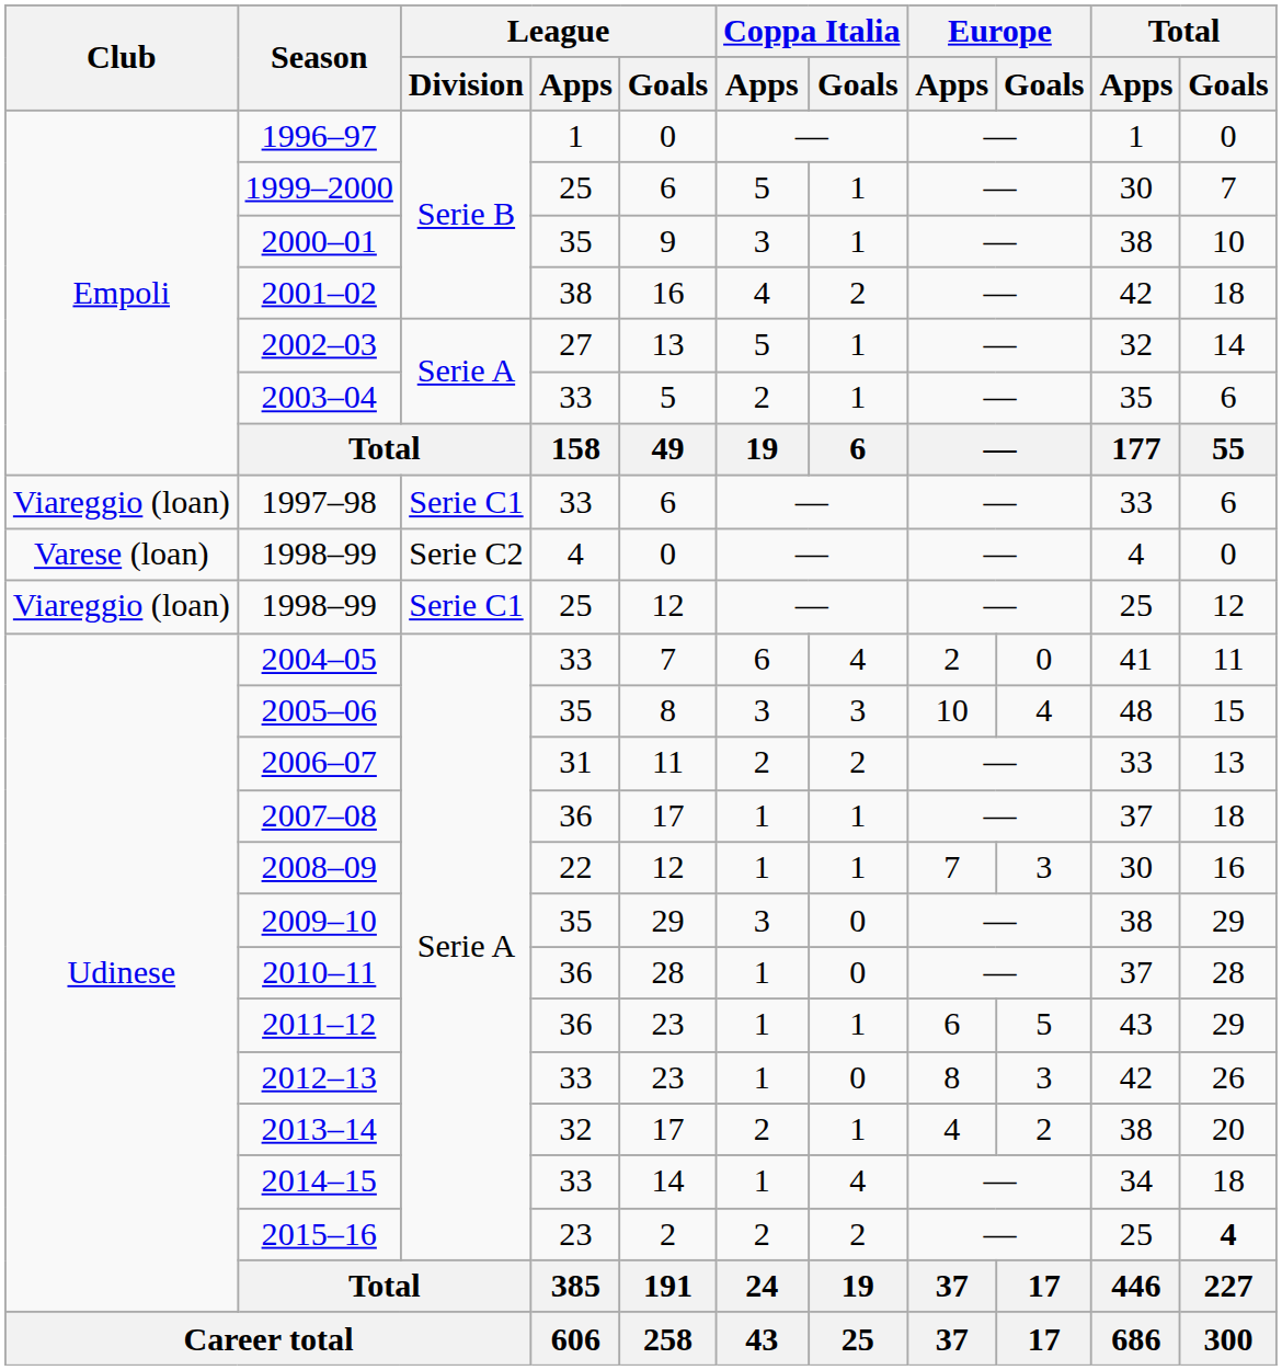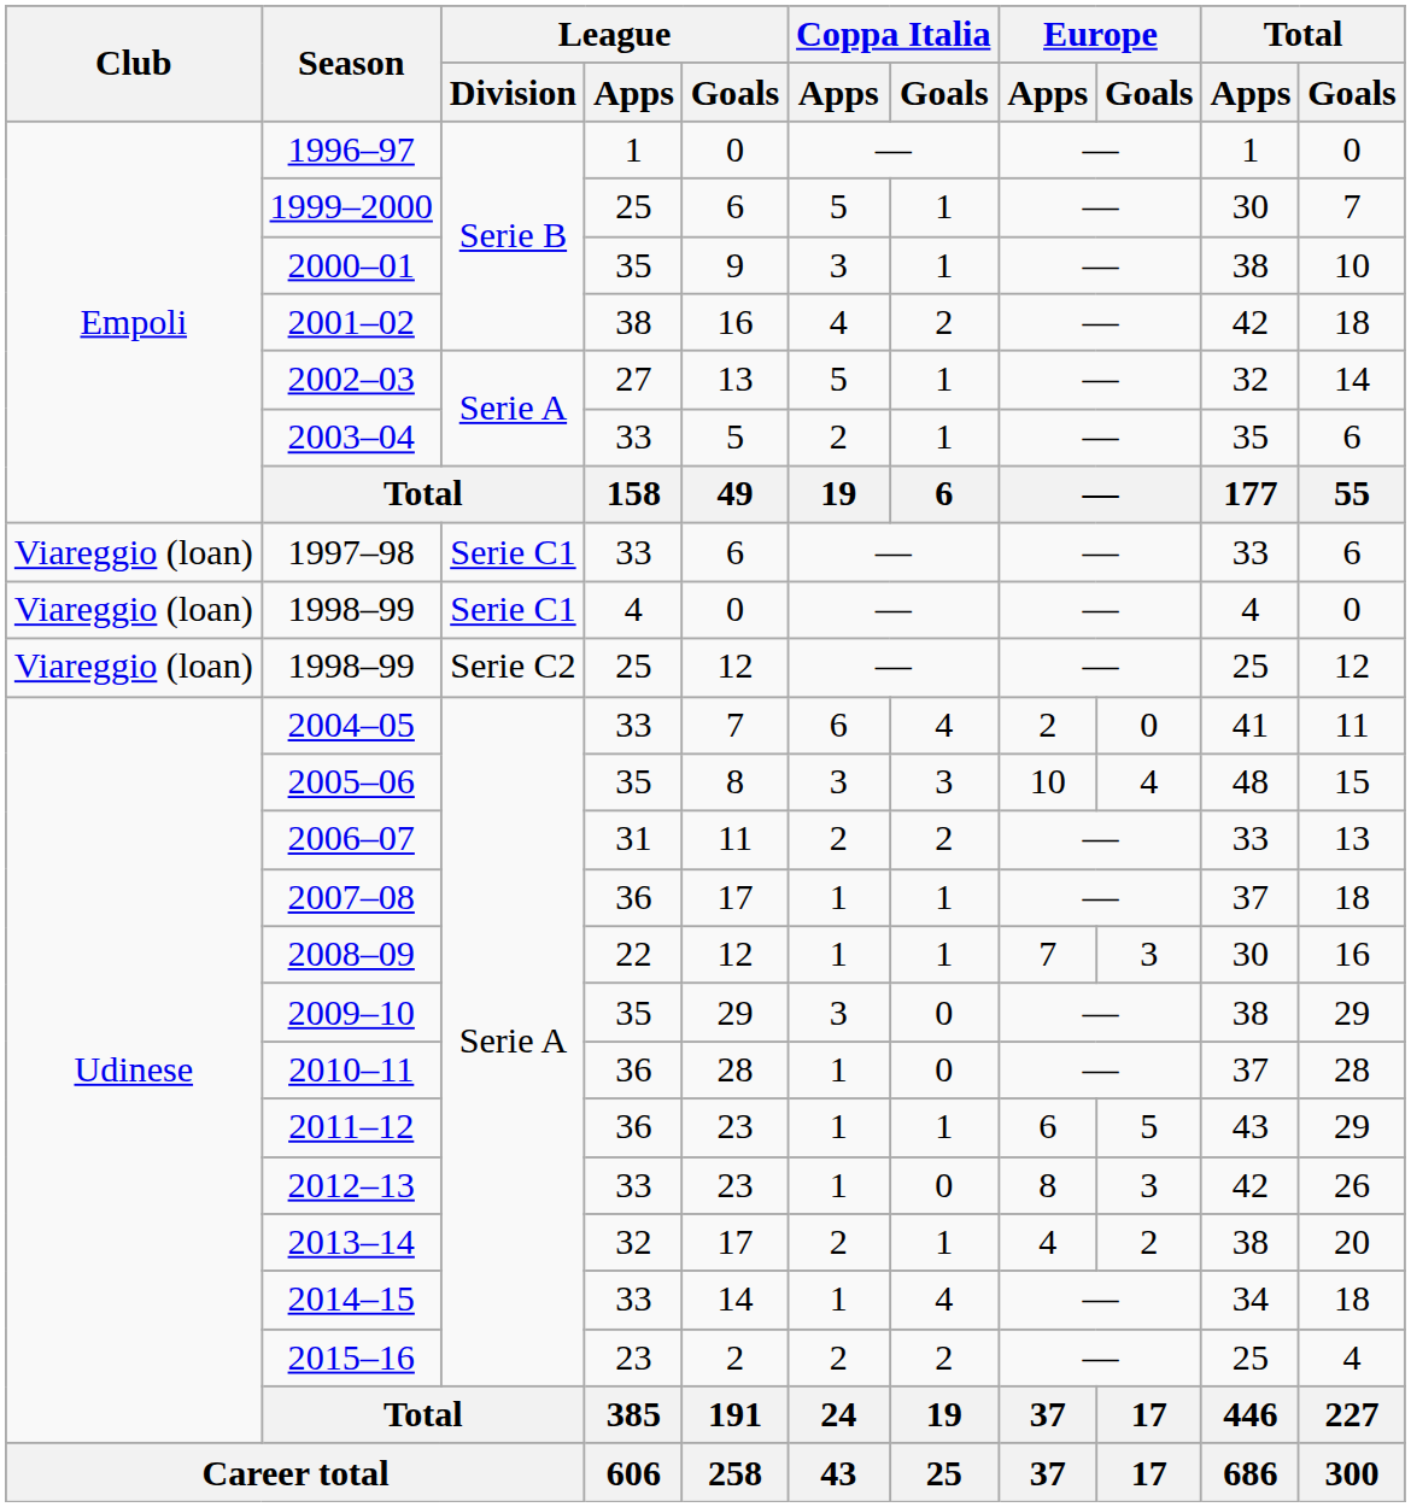1998–99 / 4 | Club: Varese (loan) -> Viareggio (loan)
1998–99 / 4 | League / Division: Serie C2 -> Serie C1
1998–99 / 25 | League / Division: Serie C1 -> Serie C2
2015–16 | Total / Goals: bold -> normal
